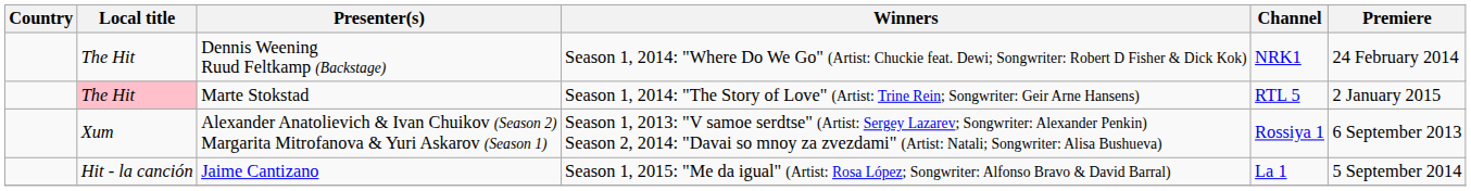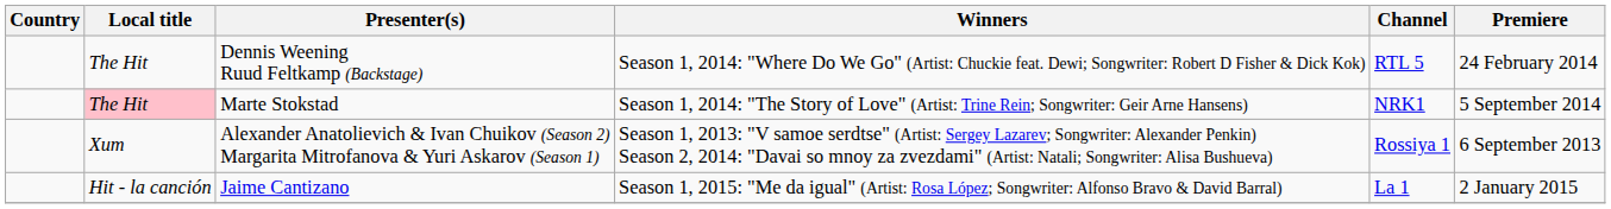Dennis Weening Ruud Feltkamp (Backstage) | Channel: NRK1 -> RTL 5
Marte Stokstad | Channel: RTL 5 -> NRK1
Marte Stokstad | Premiere: 2 January 2015 -> 5 September 2014
Jaime Cantizano | Premiere: 5 September 2014 -> 2 January 2015
